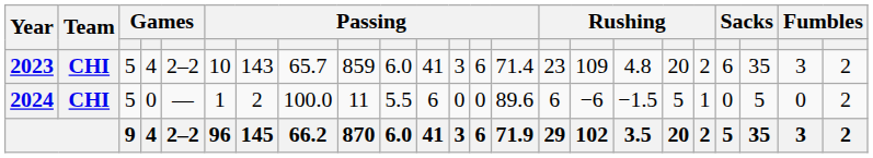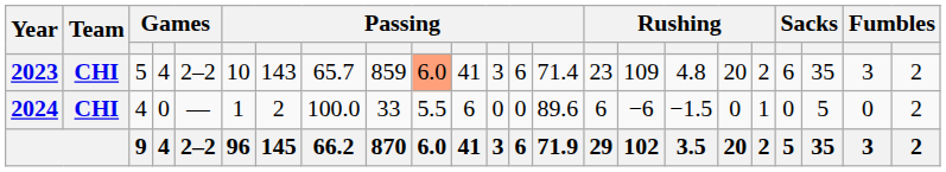2023 | column 10: no background -> lightsalmon background
2024 | column 3: 5 -> 4
2024 | column 9: 11 -> 33
2024 | column 18: 5 -> 0
